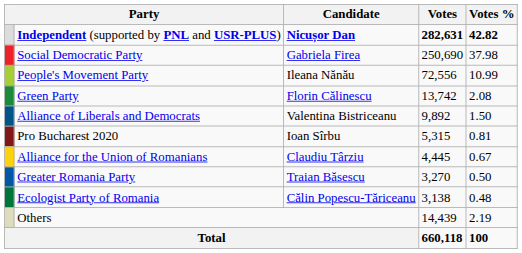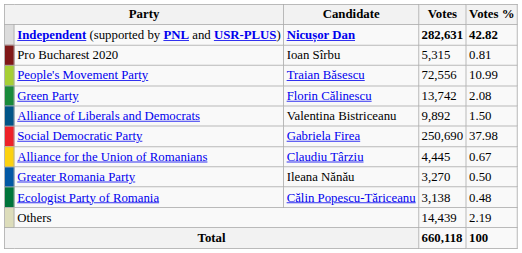rows swapped: Social Democratic Party <-> Pro Bucharest 2020
People's Movement Party | Candidate: Ileana Nănău -> Traian Băsescu
Greater Romania Party | Candidate: Traian Băsescu -> Ileana Nănău
